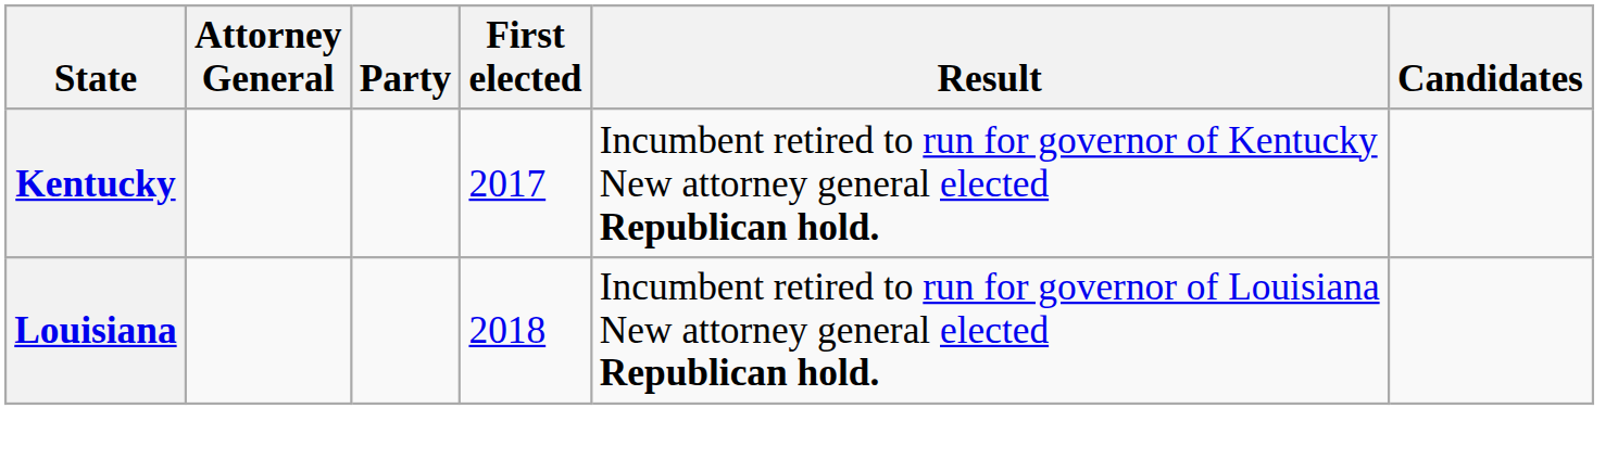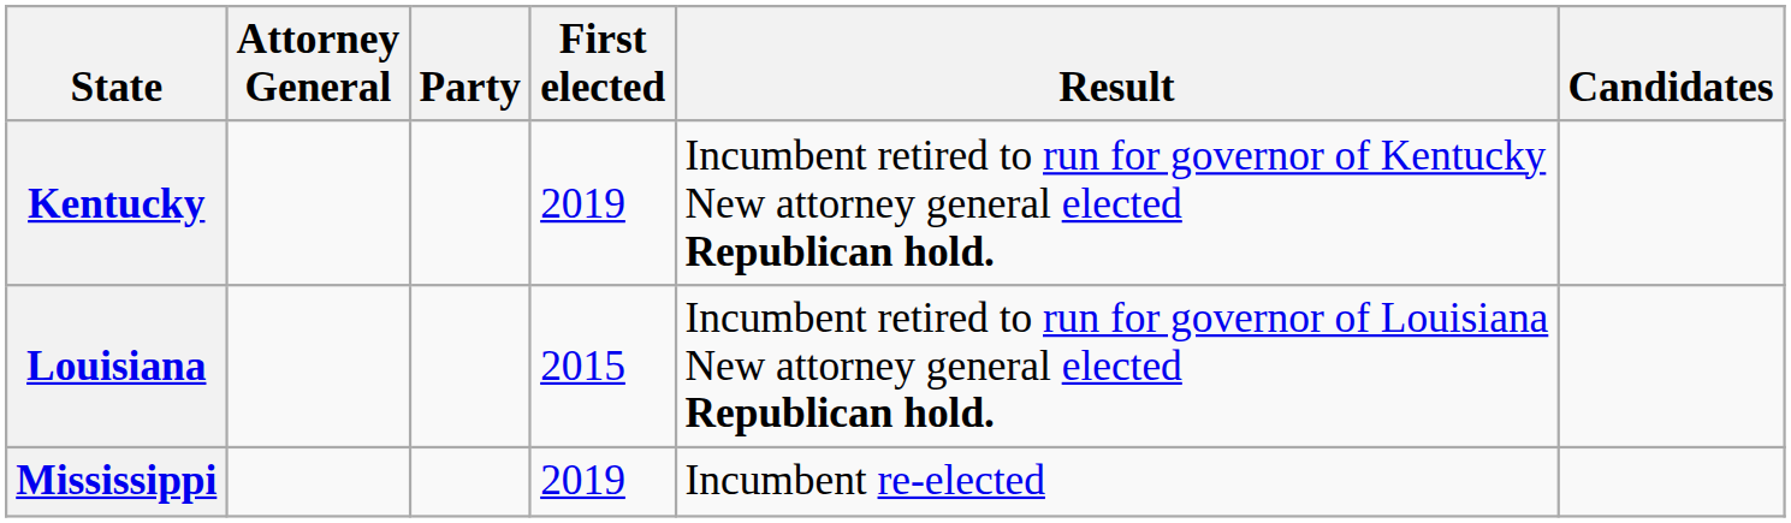Kentucky | First elected: 2017 -> 2019
Louisiana | First elected: 2018 -> 2015
+ row: Mississippi | 2019 | Incumbent re-elected
